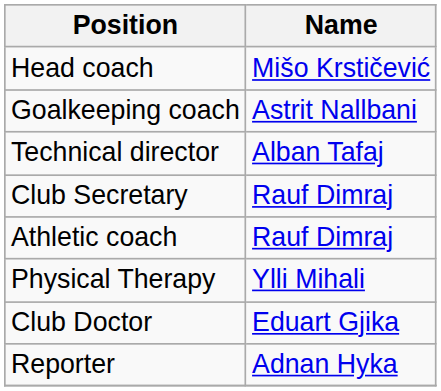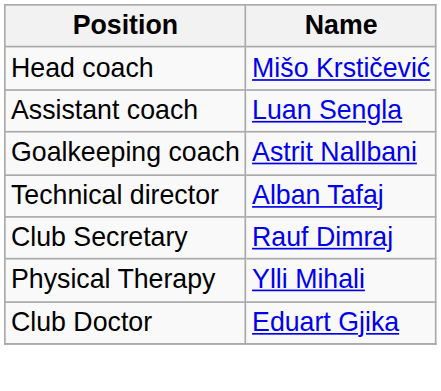+ row: Assistant coach | Luan Sengla
- row: Athletic coach | Rauf Dimraj
- row: Reporter | Adnan Hyka
